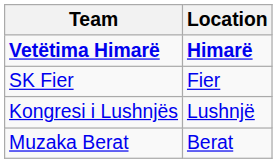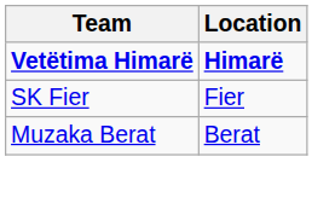- row: Kongresi i Lushnjës | Lushnjë
